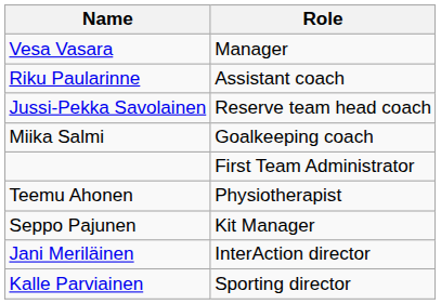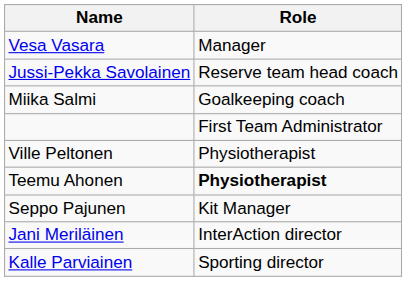- row: Riku Paularinne | Assistant coach
+ row: Ville Peltonen | Physiotherapist
Teemu Ahonen | Role: normal -> bold
